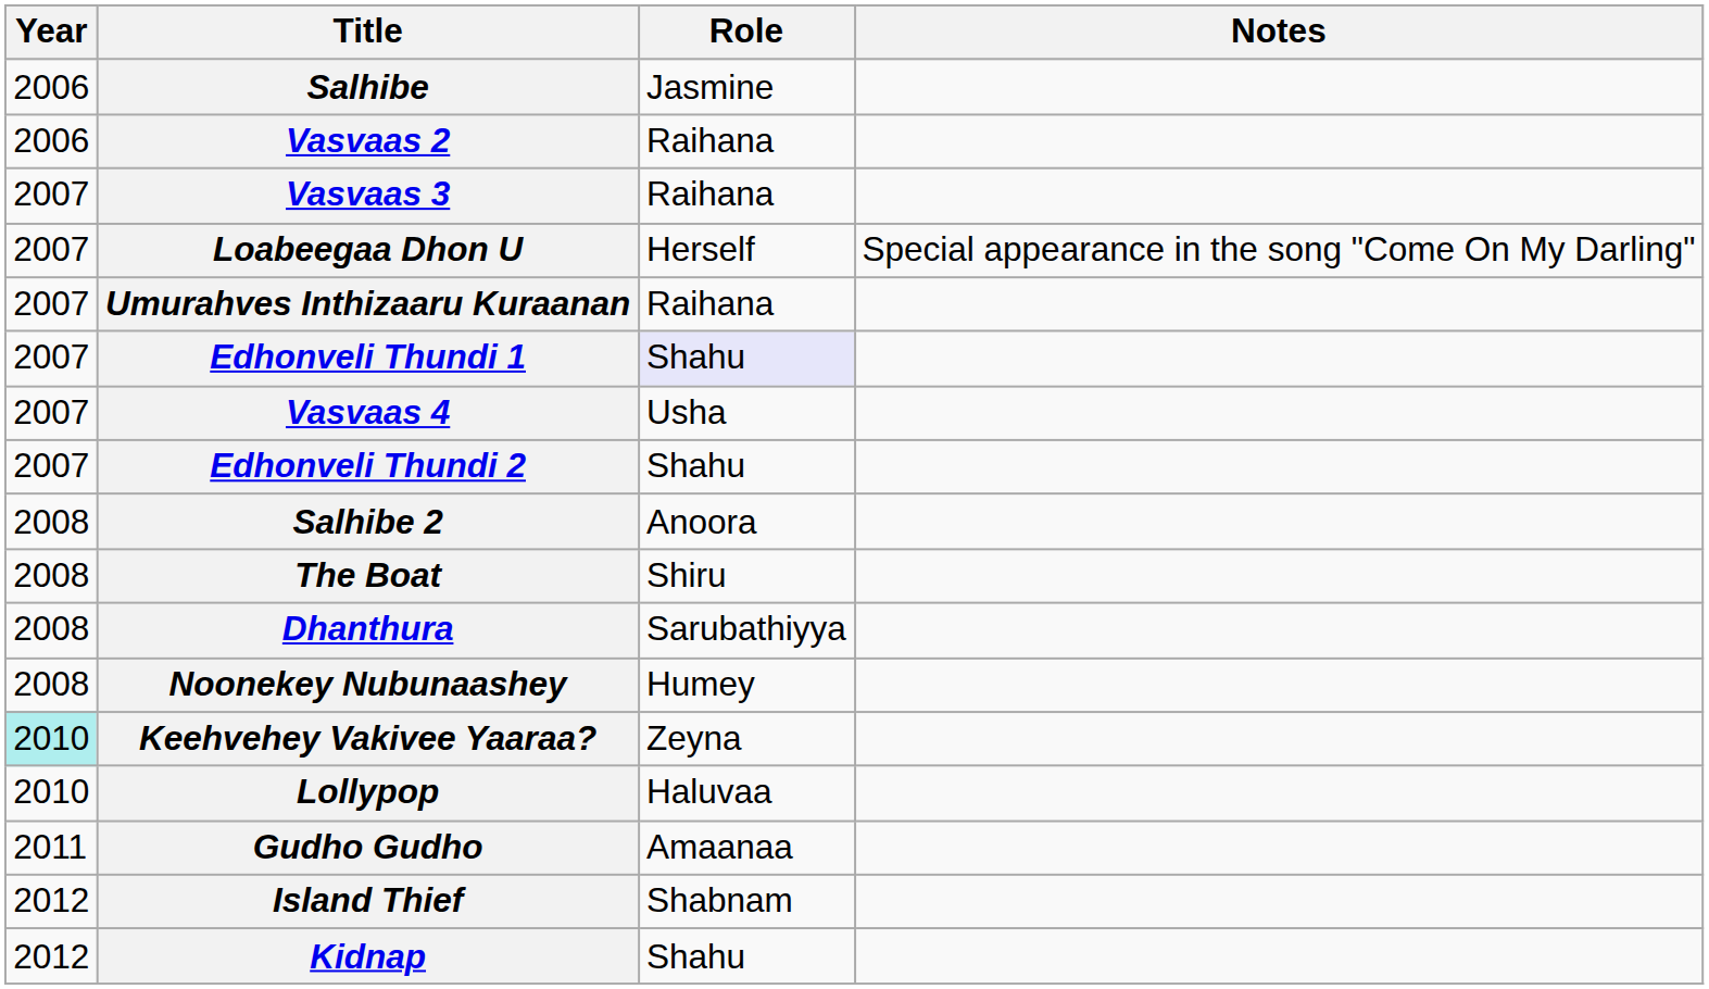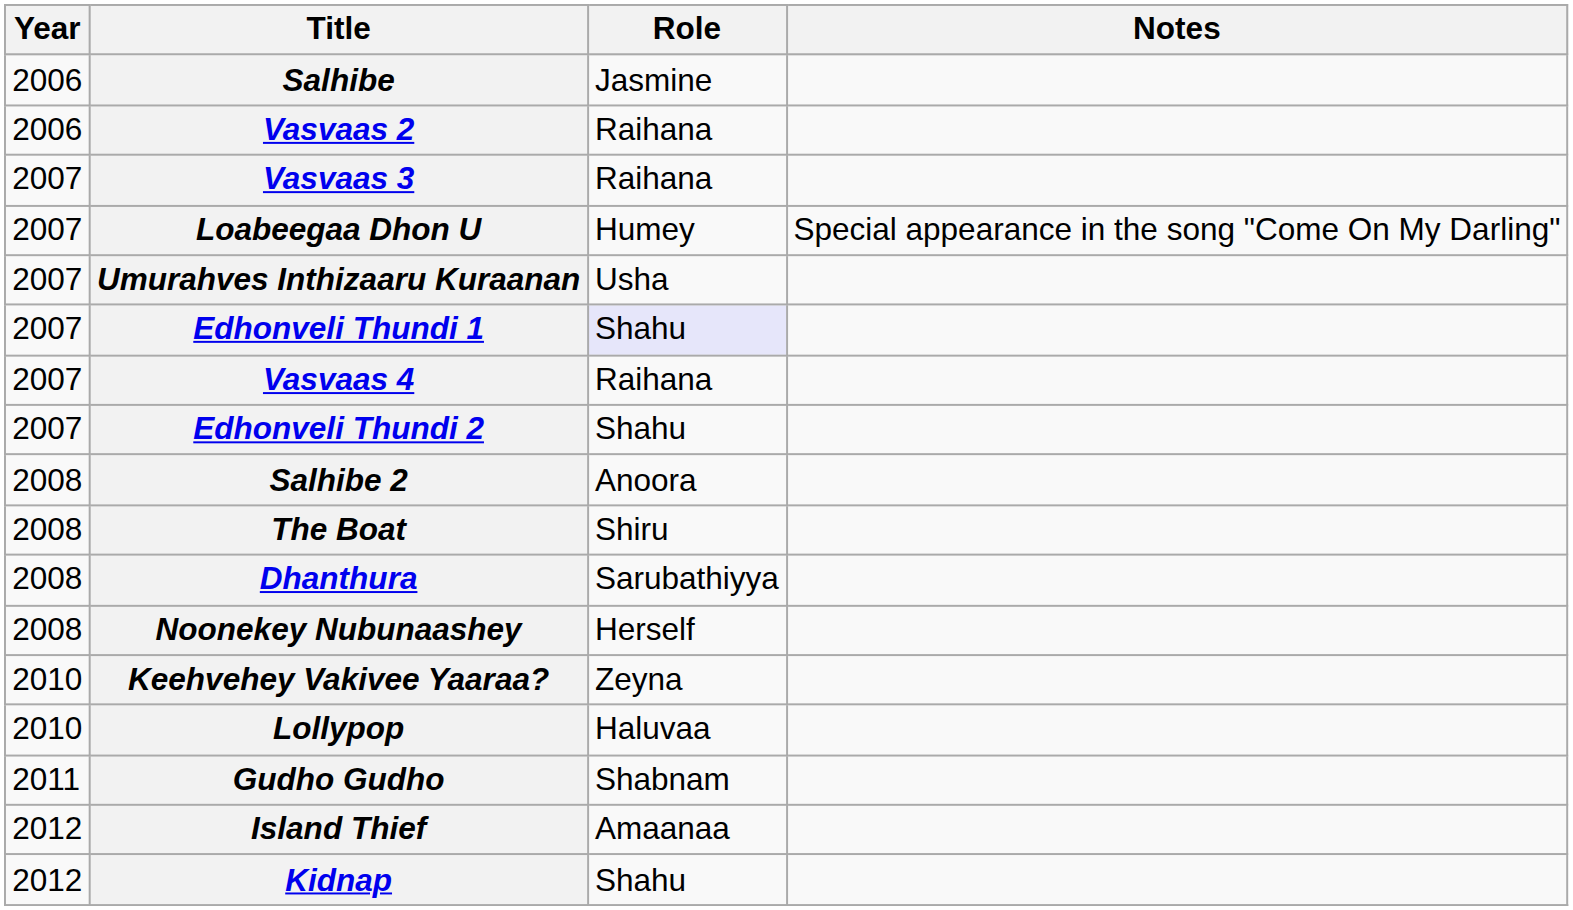Loabeegaa Dhon U | Role: Herself -> Humey
Umurahves Inthizaaru Kuraanan | Role: Raihana -> Usha
Vasvaas 4 | Role: Usha -> Raihana
Noonekey Nubunaashey | Role: Humey -> Herself
Keehvehey Vakivee Yaaraa? | Year: paleturquoise background -> no background
Gudho Gudho | Role: Amaanaa -> Shabnam
Island Thief | Role: Shabnam -> Amaanaa
